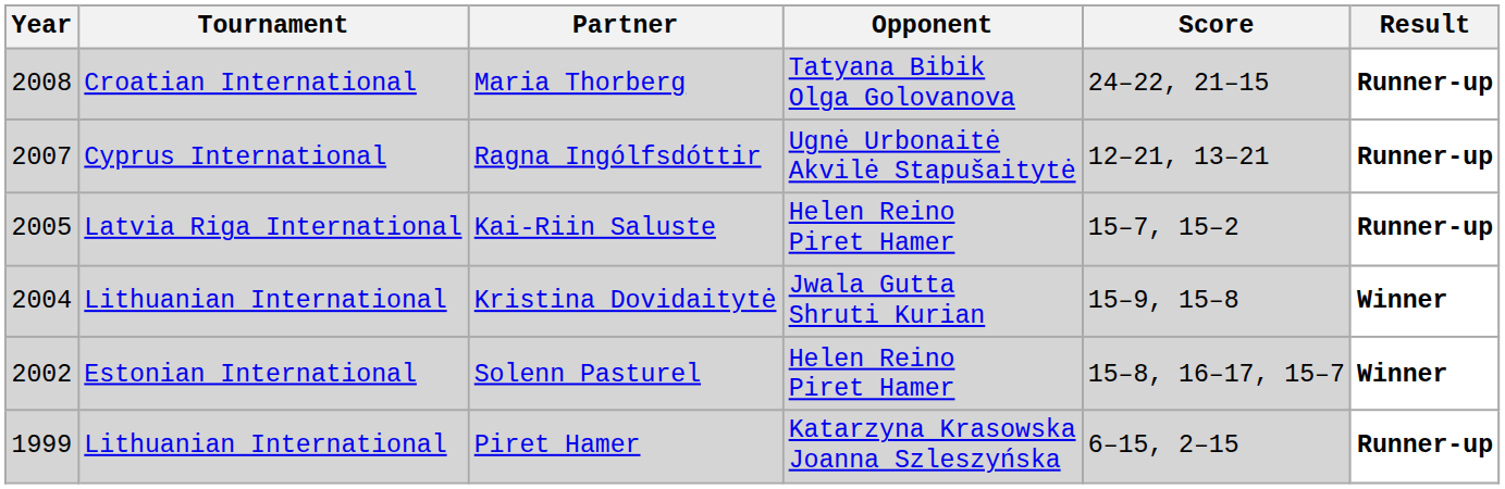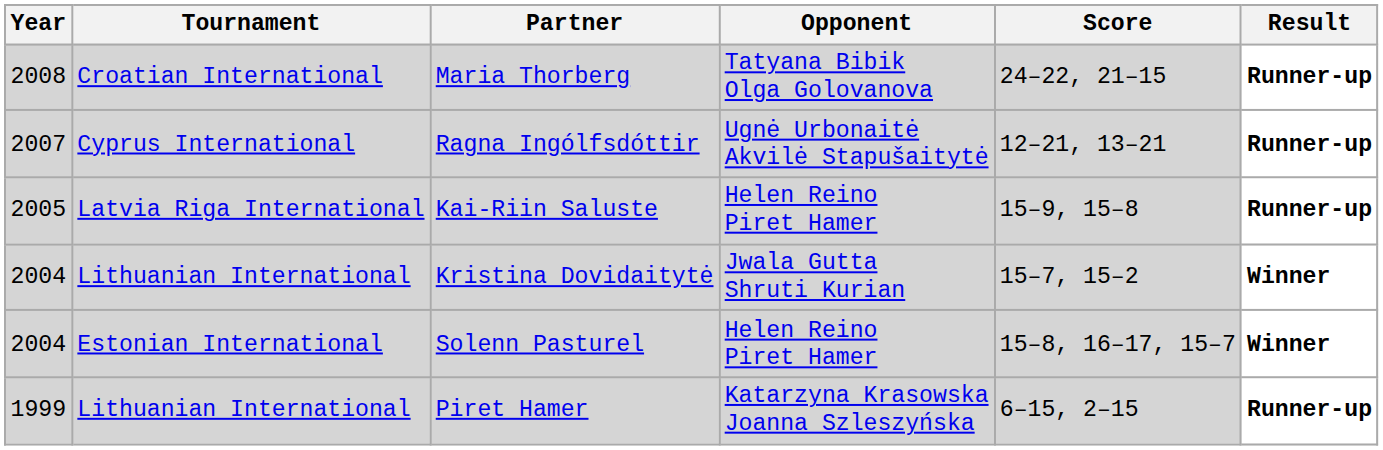Kai-Riin Saluste | Score: 15–7, 15–2 -> 15–9, 15–8
Kristina Dovidaitytė | Score: 15–9, 15–8 -> 15–7, 15–2
Solenn Pasturel | Year: 2002 -> 2004
